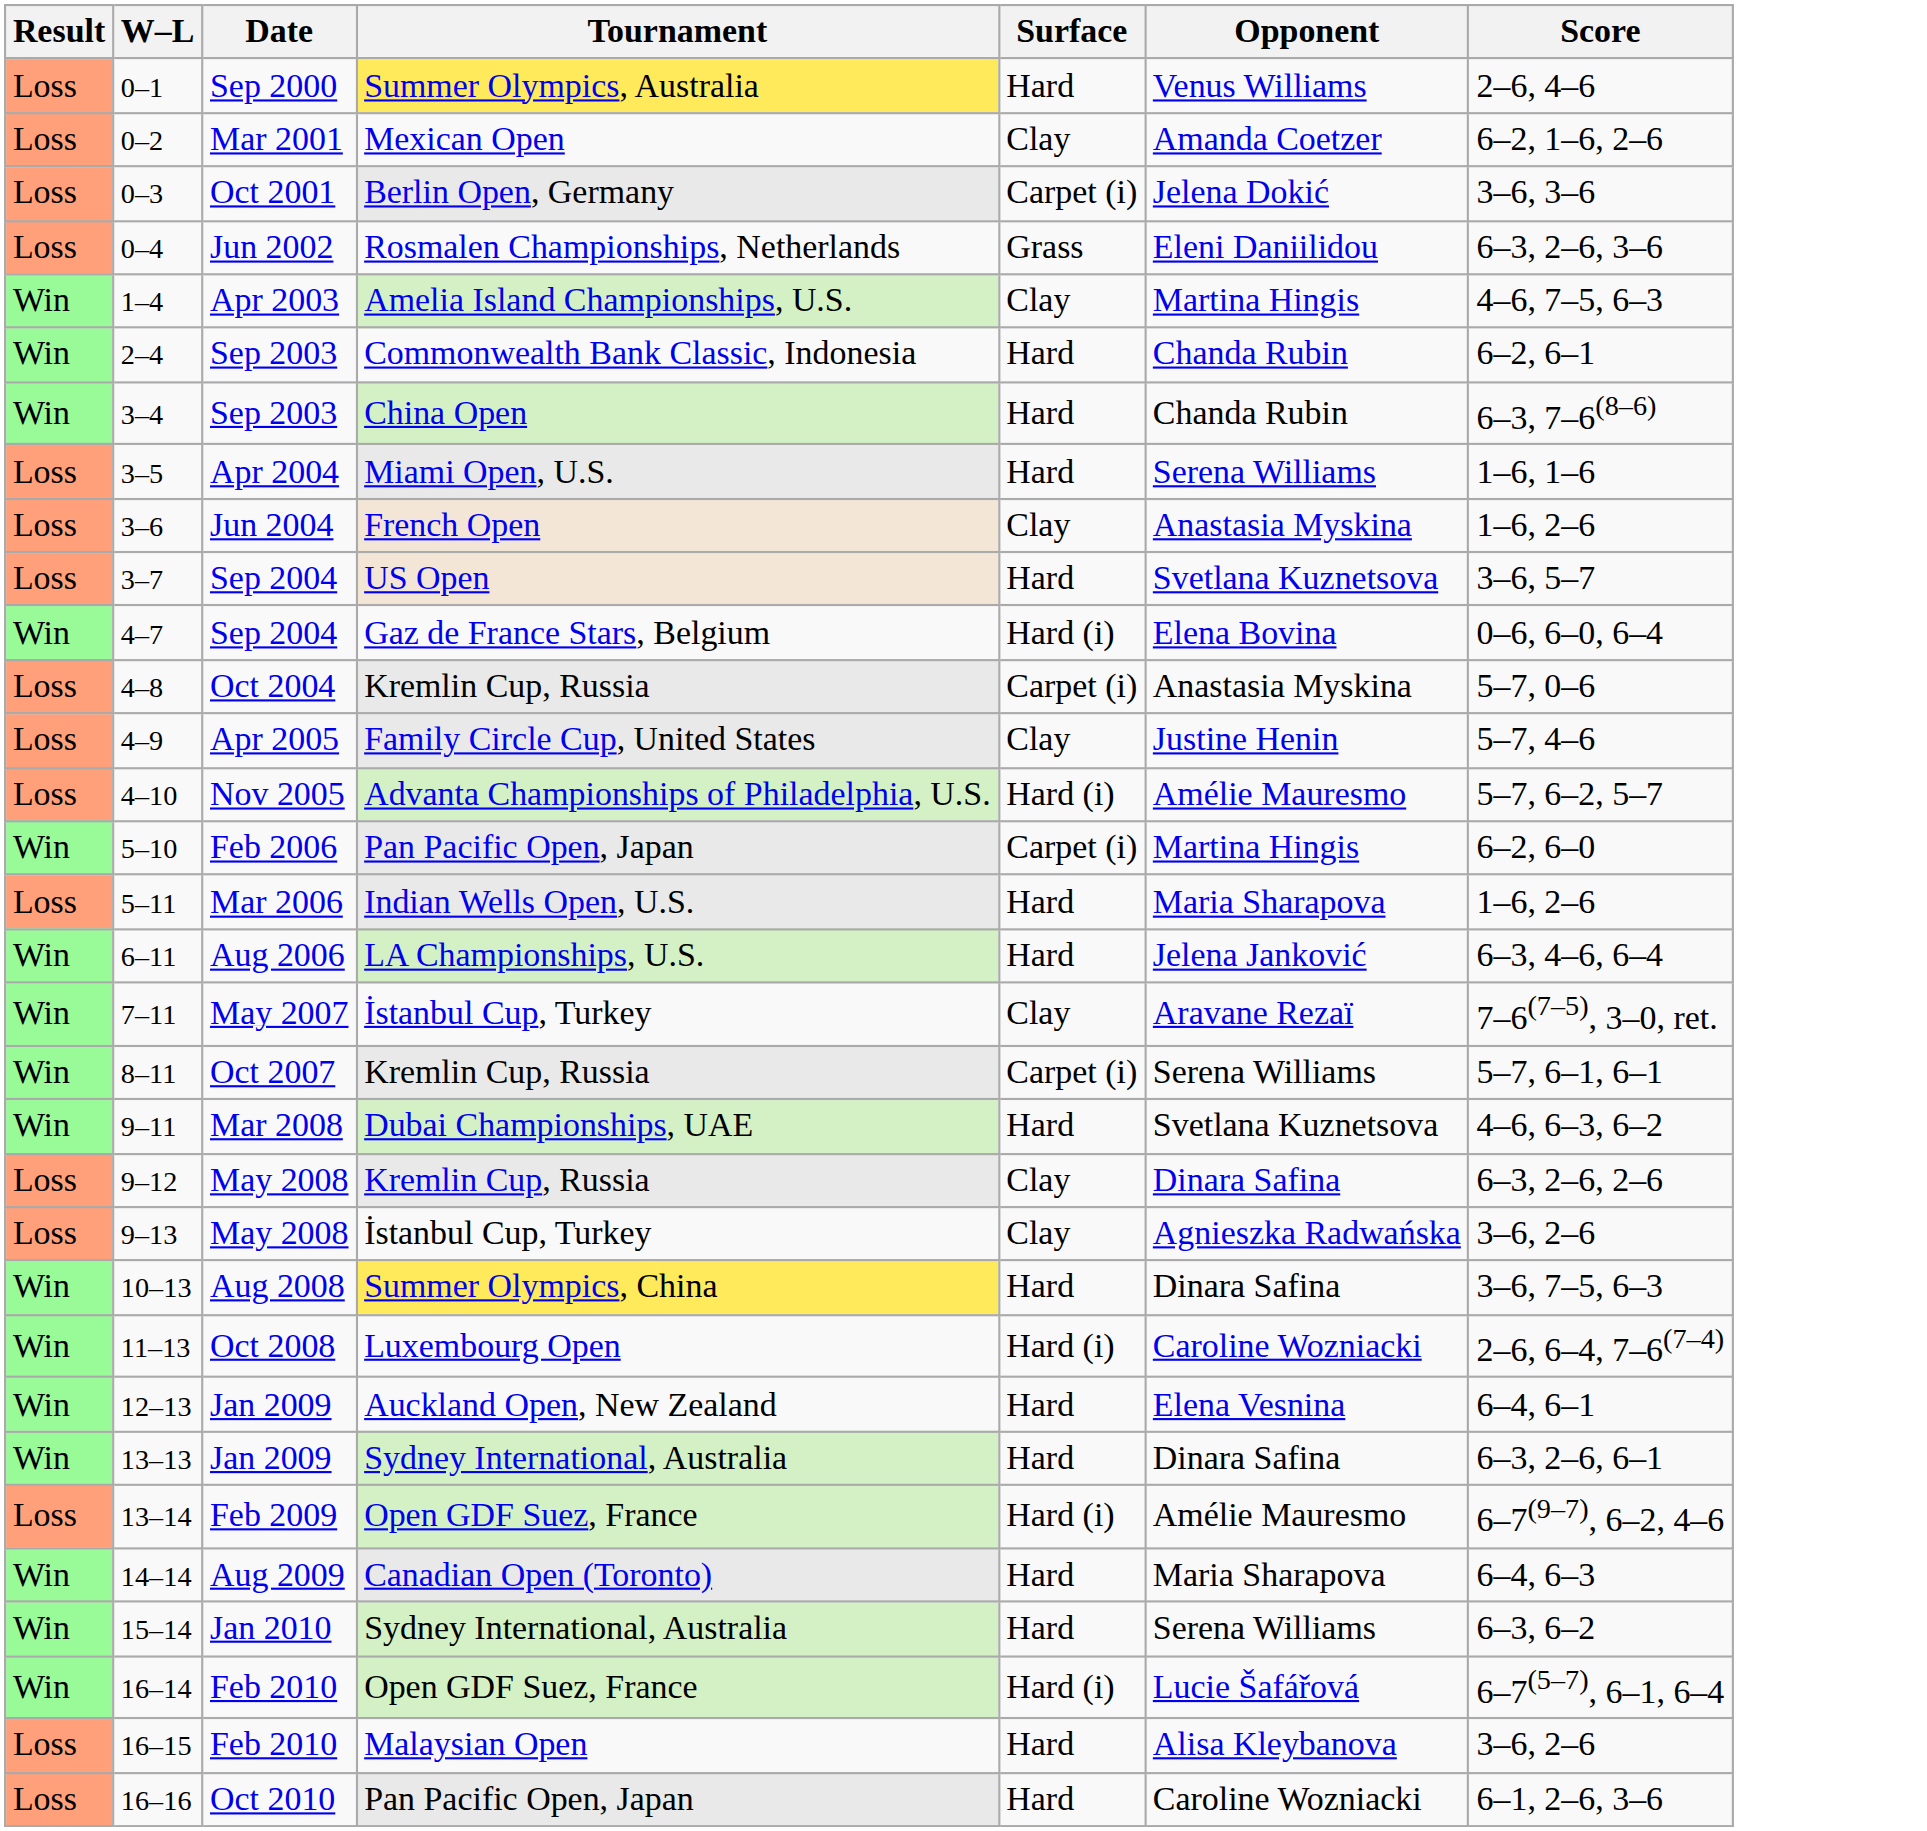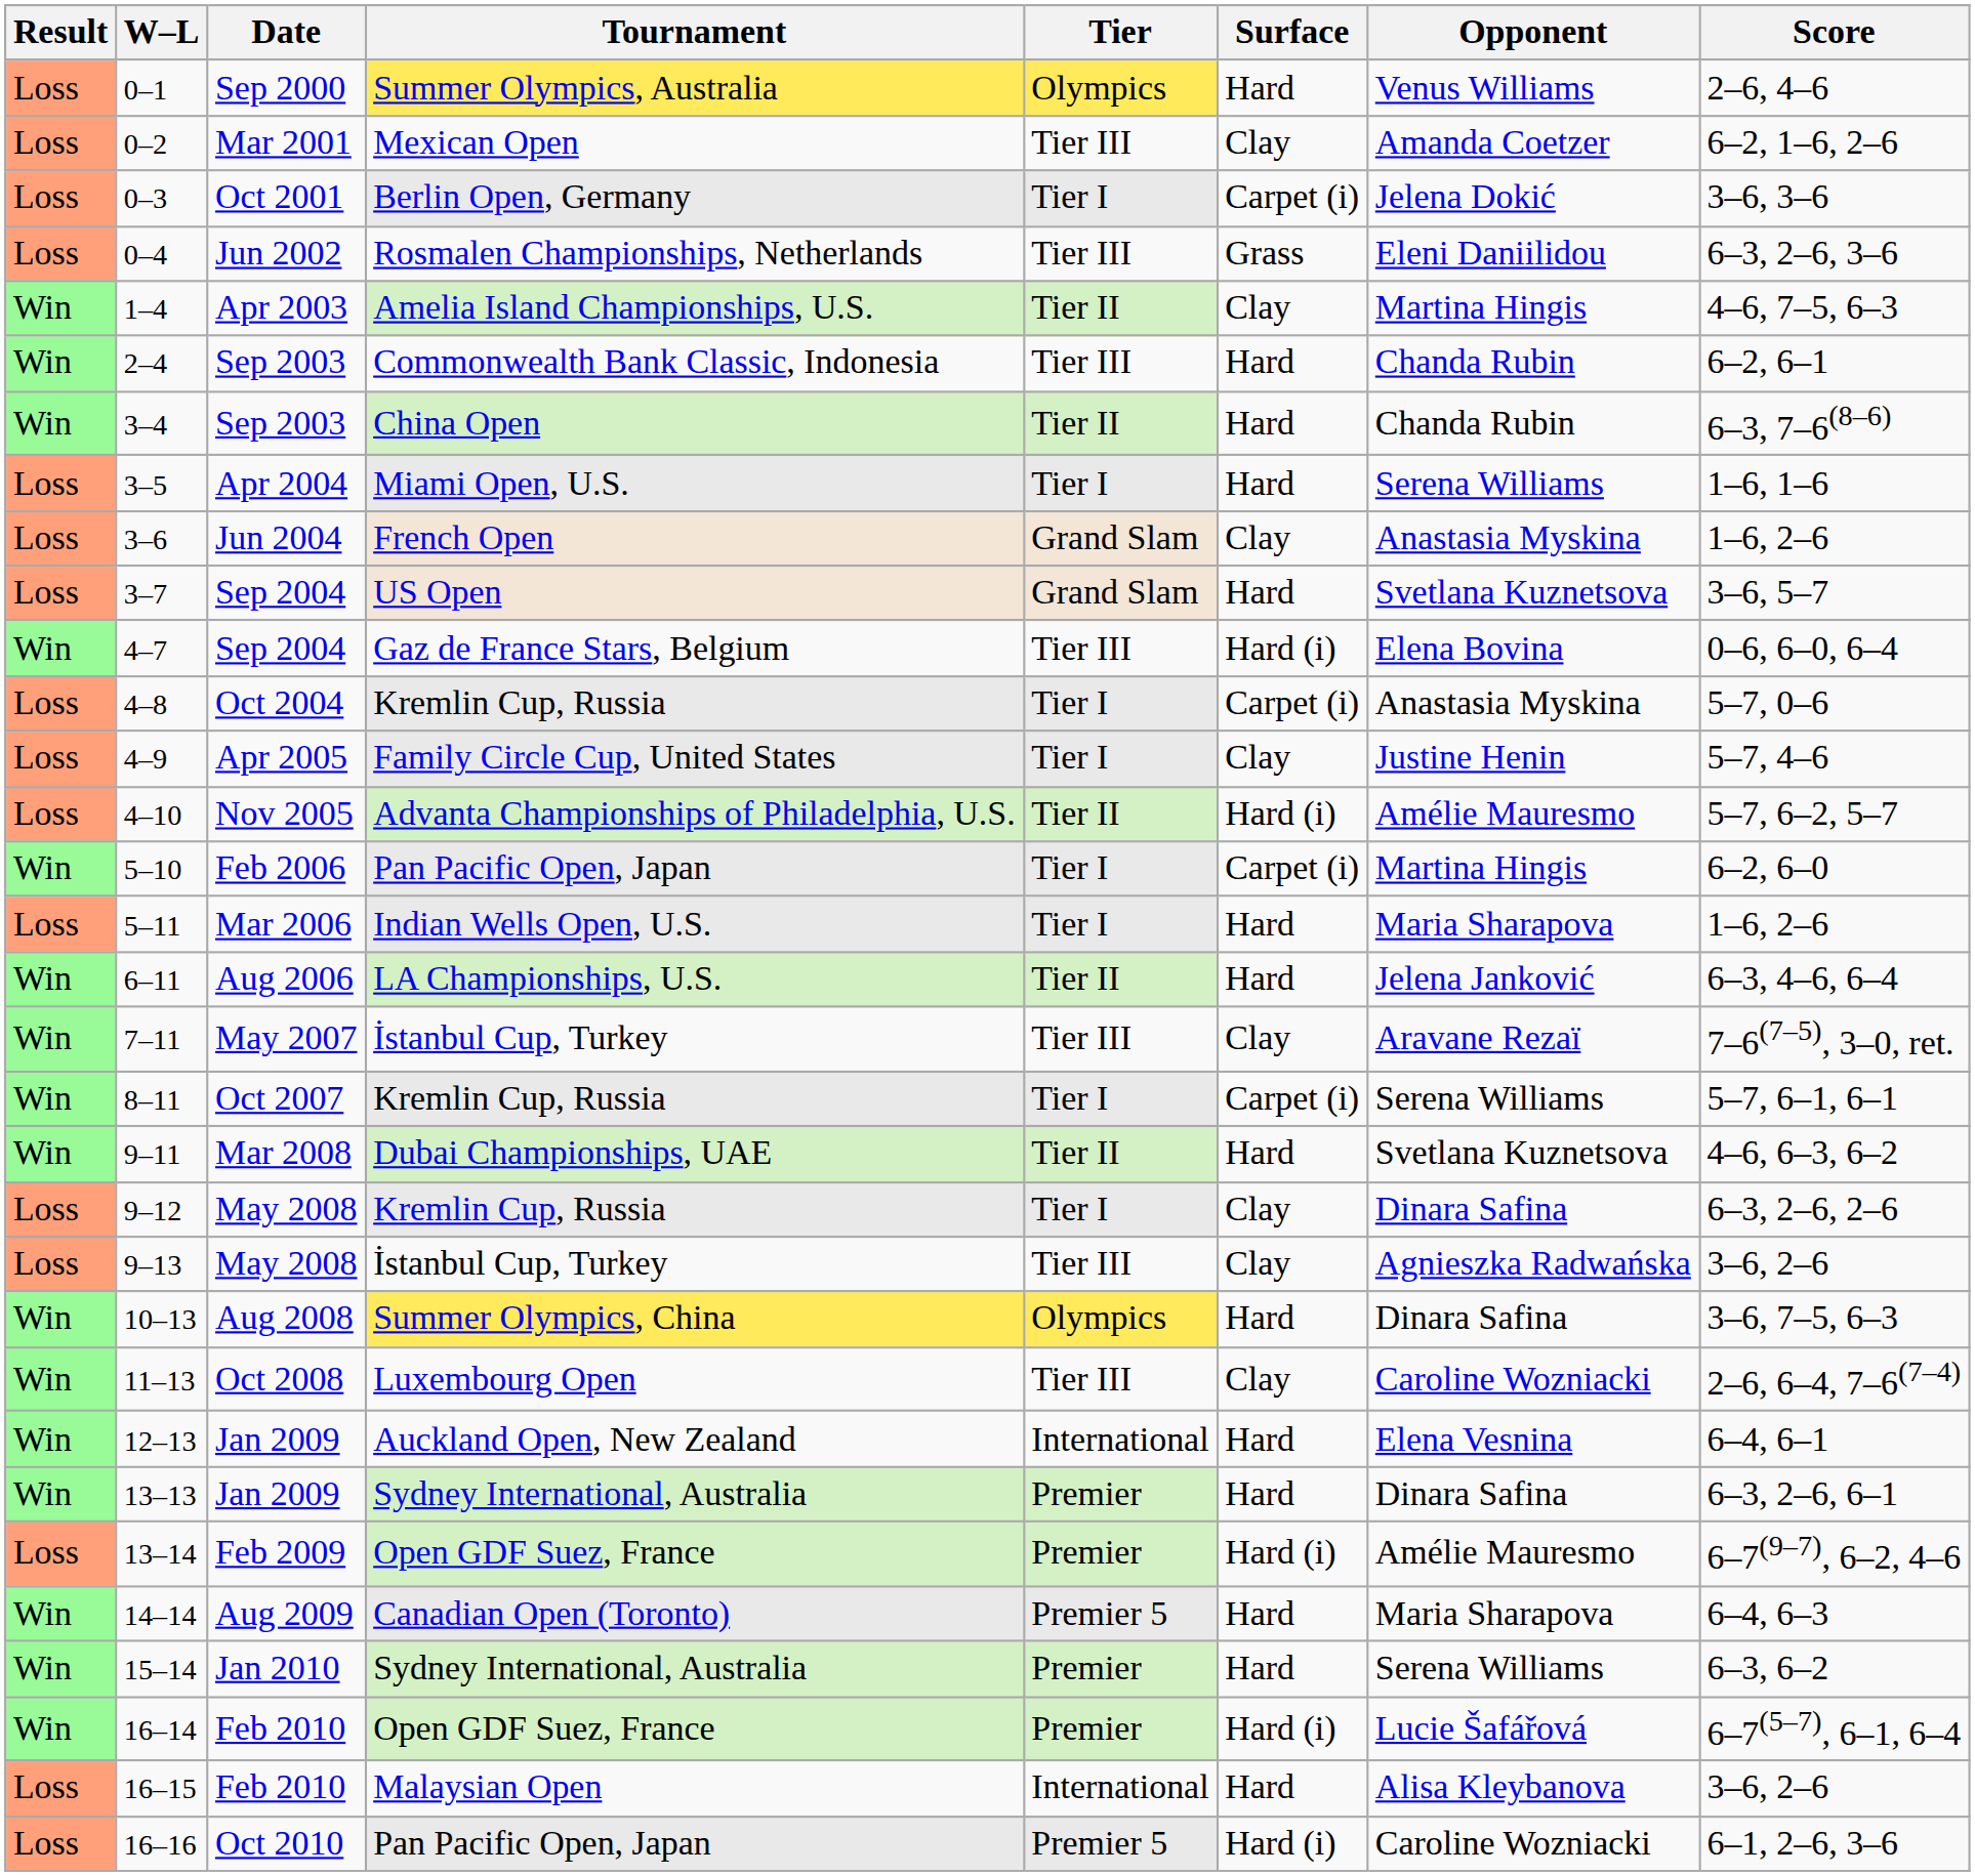+ column: Tier | Olympics | Tier III | Tier I | Tier III | Tier II | Tier III | Tier II | Tier I | Grand Slam | Grand Slam | Tier III | Tier I | Tier I | Tier II | Tier I | Tier I | Tier II | Tier III | Tier I | Tier II | Tier I | Tier III | Olympics | Tier III | International | Premier | Premier | Premier 5 | Premier | Premier | International | Premier 5
11–13 | Surface: Hard (i) -> Clay
16–16 | Surface: Hard -> Hard (i)
